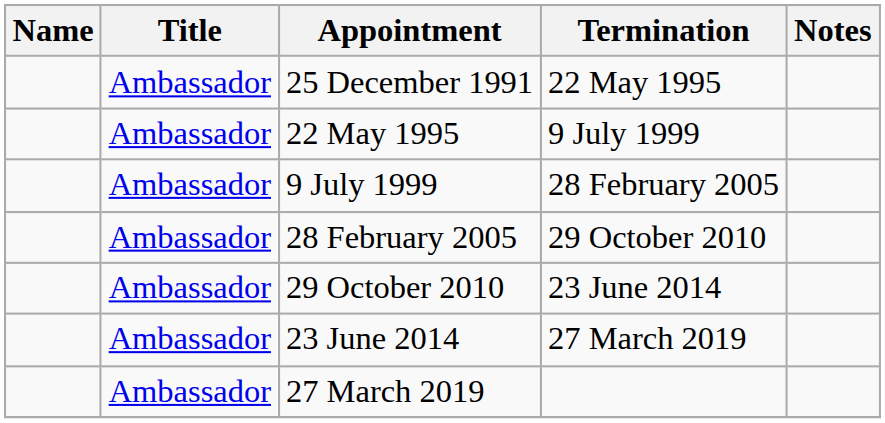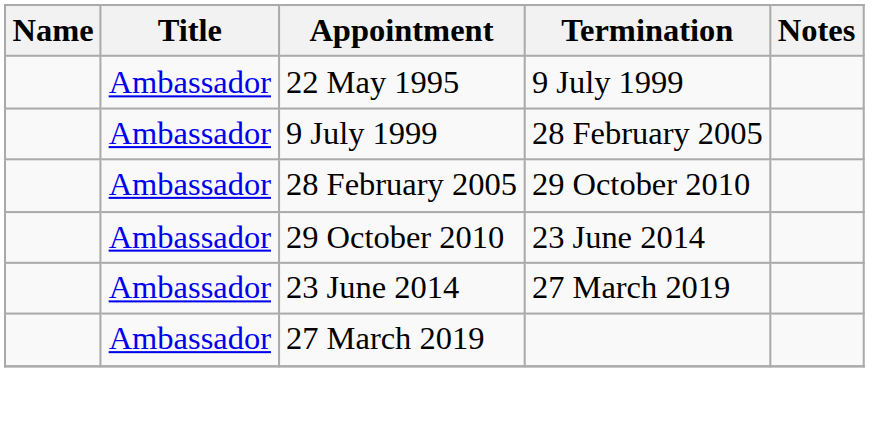- row: Ambassador | 25 December 1991 | 22 May 1995
